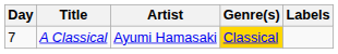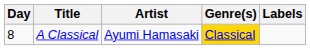A Classical | Day: 7 -> 8
